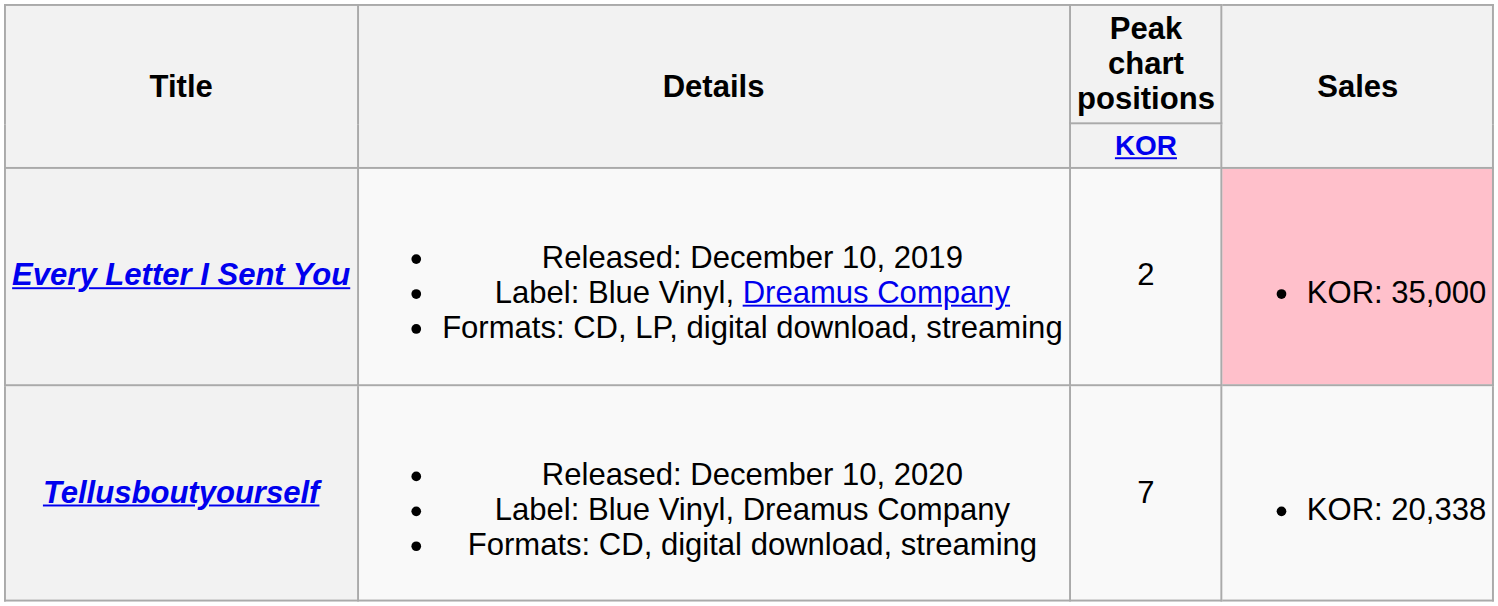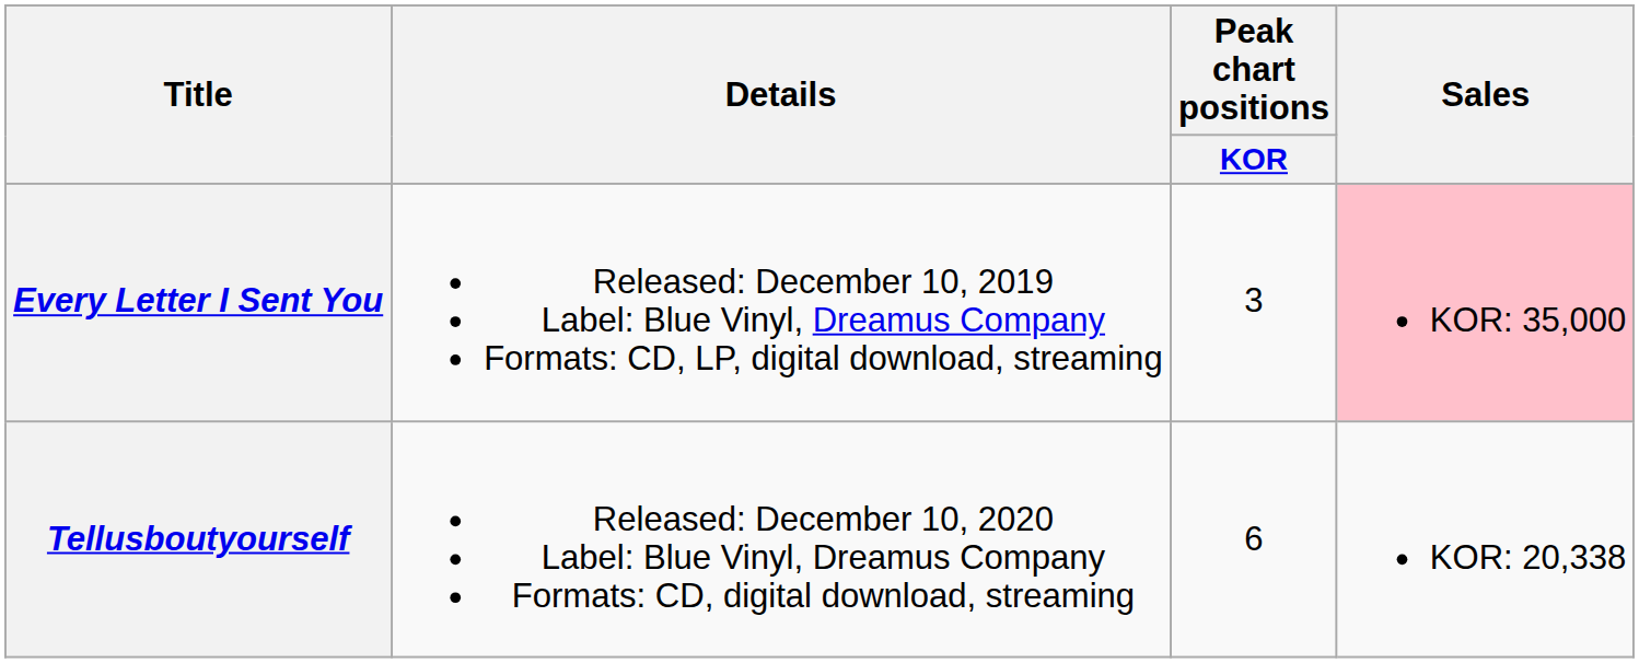Every Letter I Sent You | Peak chart positions / KOR: 2 -> 3
Tellusboutyourself | Peak chart positions / KOR: 7 -> 6
